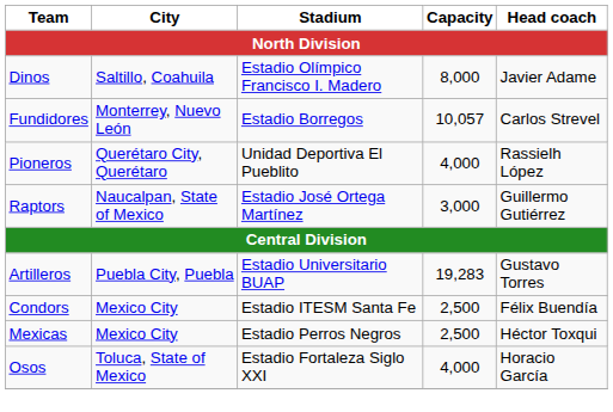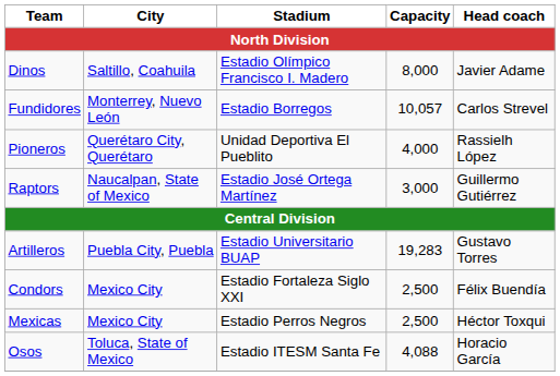Condors | Stadium: Estadio ITESM Santa Fe -> Estadio Fortaleza Siglo XXI
Osos | Stadium: Estadio Fortaleza Siglo XXI -> Estadio ITESM Santa Fe
Osos | Capacity: 4,000 -> 4,088
